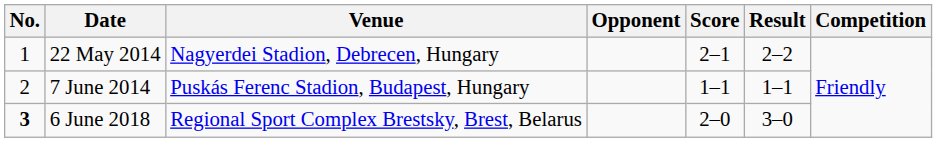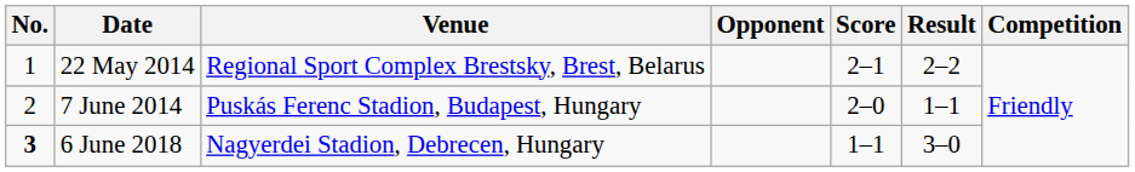22 May 2014 | Venue: Nagyerdei Stadion, Debrecen, Hungary -> Regional Sport Complex Brestsky, Brest, Belarus
7 June 2014 | Score: 1–1 -> 2–0
6 June 2018 | Venue: Regional Sport Complex Brestsky, Brest, Belarus -> Nagyerdei Stadion, Debrecen, Hungary
6 June 2018 | Score: 2–0 -> 1–1
